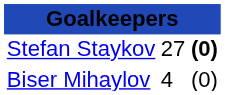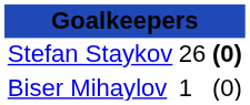Stefan Staykov | column 2: 27 -> 26
Biser Mihaylov | column 2: 4 -> 1
